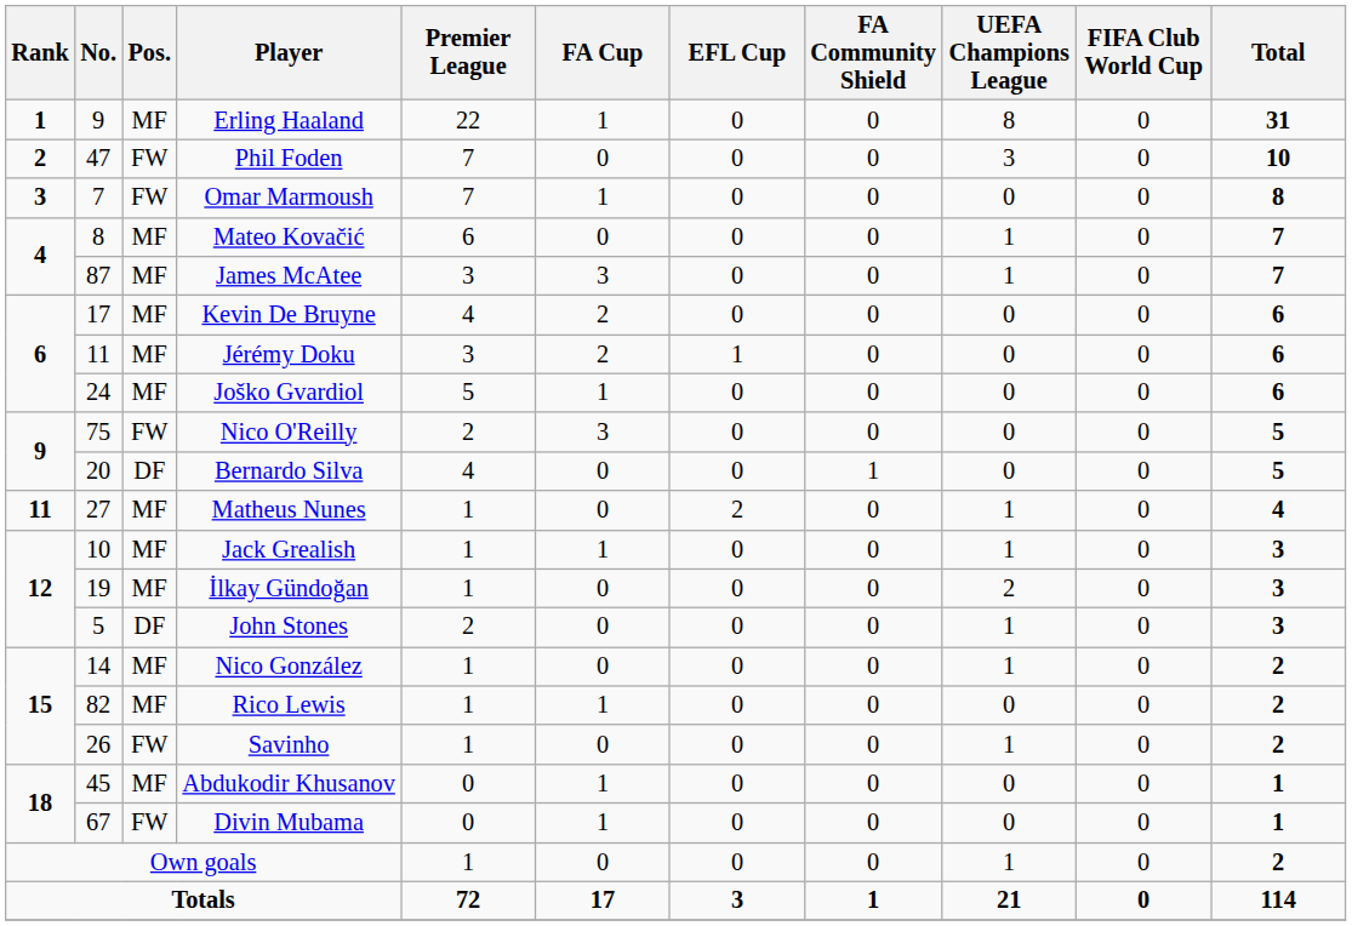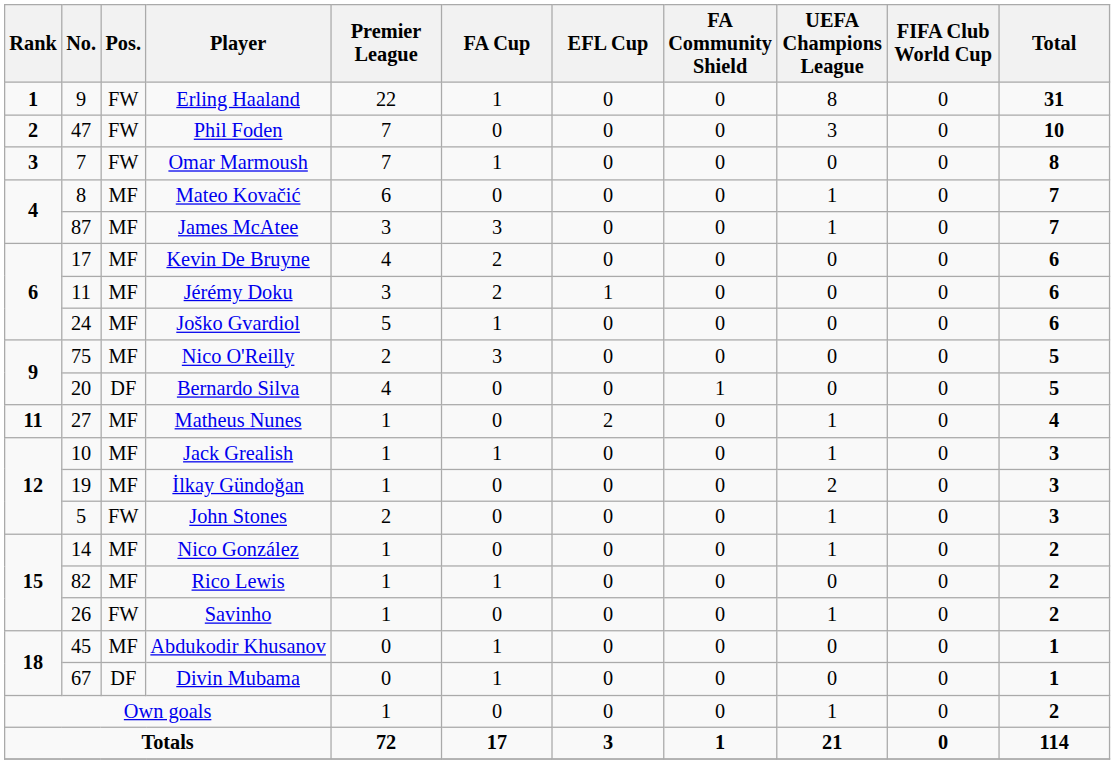Erling Haaland | Pos.: MF -> FW
Nico O'Reilly | Pos.: FW -> MF
John Stones | Pos.: DF -> FW
Divin Mubama | Pos.: FW -> DF
